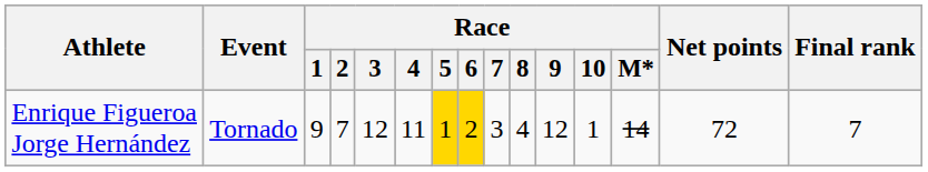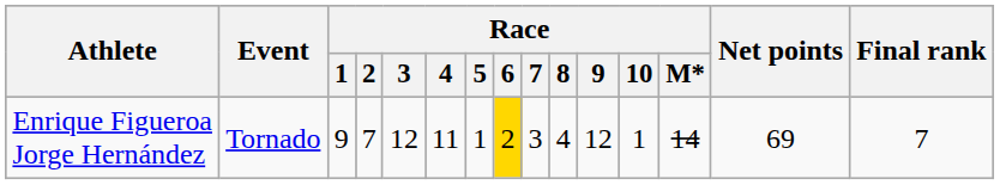Enrique Figueroa Jorge Hernández | Race / 5: gold background -> no background
Enrique Figueroa Jorge Hernández | Net points: 72 -> 69
